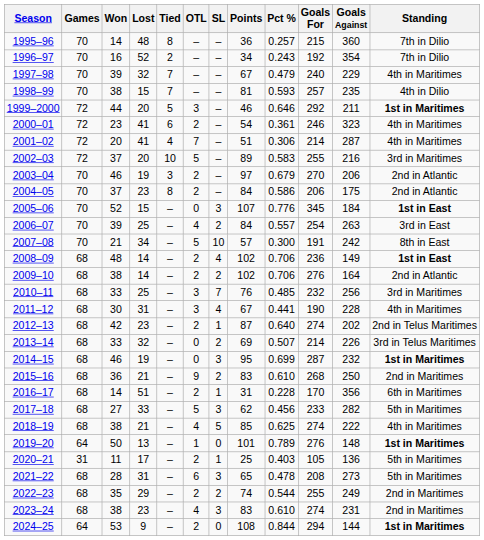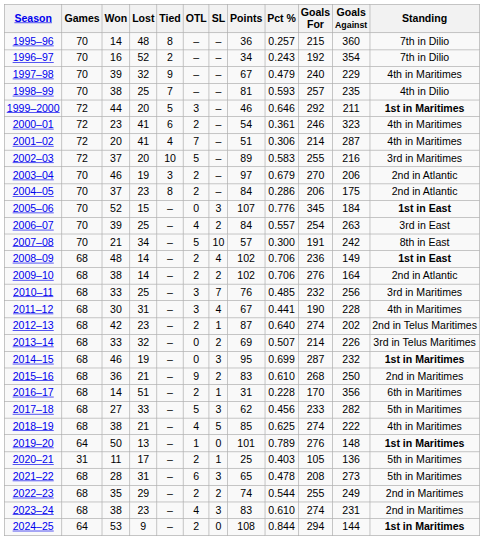1997–98 | Tied: 7 -> 9
1998–99 | Lost: 15 -> 25
2004–05 | Pct %: 0.586 -> 0.286
